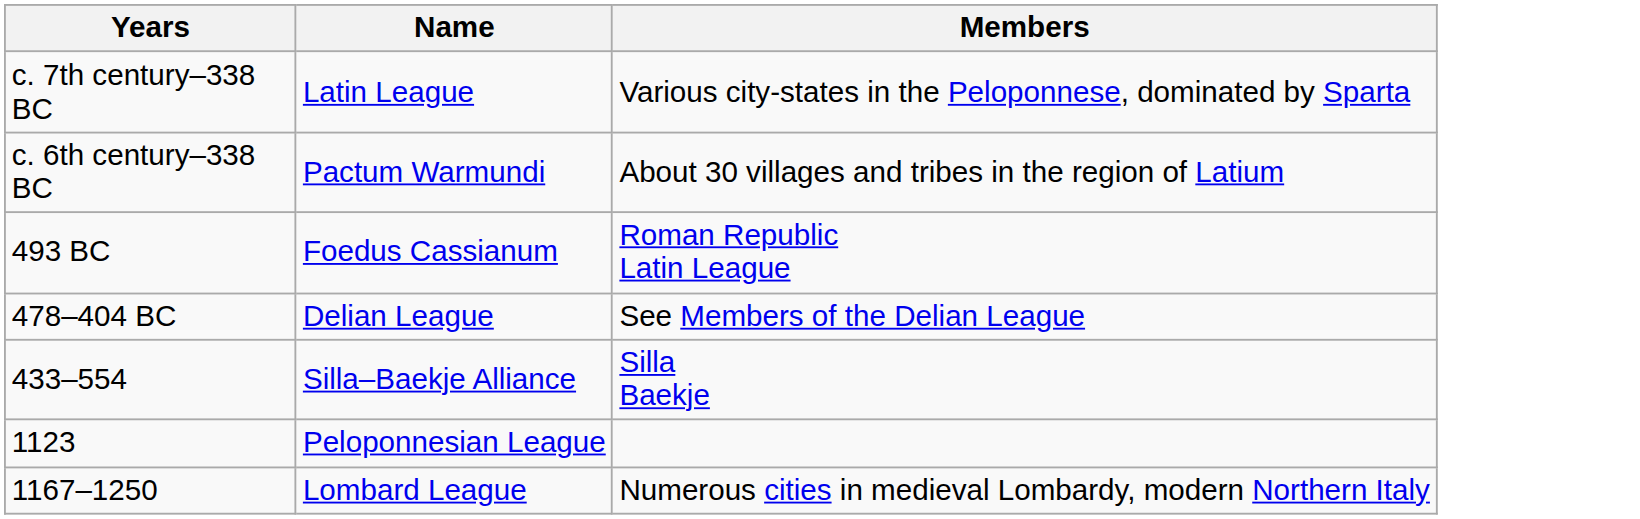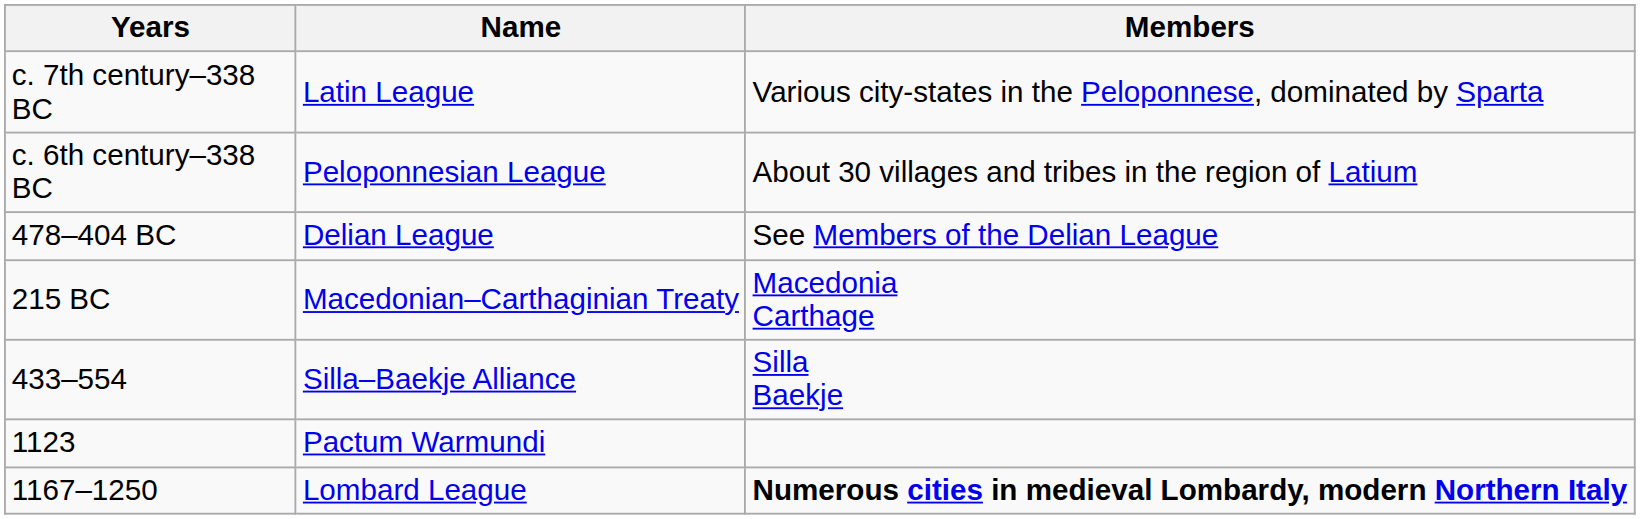c. 6th century–338 BC | Name: Pactum Warmundi -> Peloponnesian League
- row: 493 BC | Foedus Cassianum | Roman Republic Latin League
+ row: 215 BC | Macedonian–Carthaginian Treaty | Macedonia Carthage
1123 | Name: Peloponnesian League -> Pactum Warmundi
1167–1250 | Members: normal -> bold
